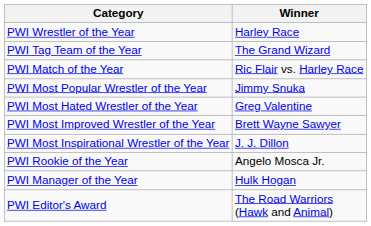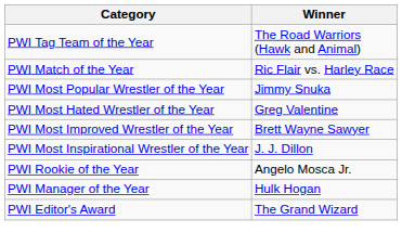- row: PWI Wrestler of the Year | Harley Race
PWI Tag Team of the Year | Winner: The Grand Wizard -> The Road Warriors (Hawk and Animal)
PWI Editor's Award | Winner: The Road Warriors (Hawk and Animal) -> The Grand Wizard
